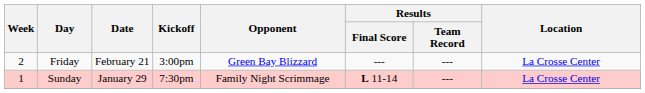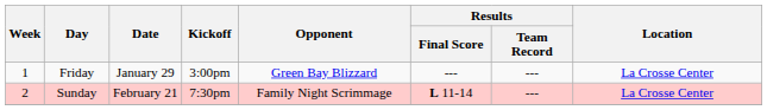Friday | Week: 2 -> 1
Friday | Date: February 21 -> January 29
Sunday | Week: 1 -> 2
Sunday | Date: January 29 -> February 21
